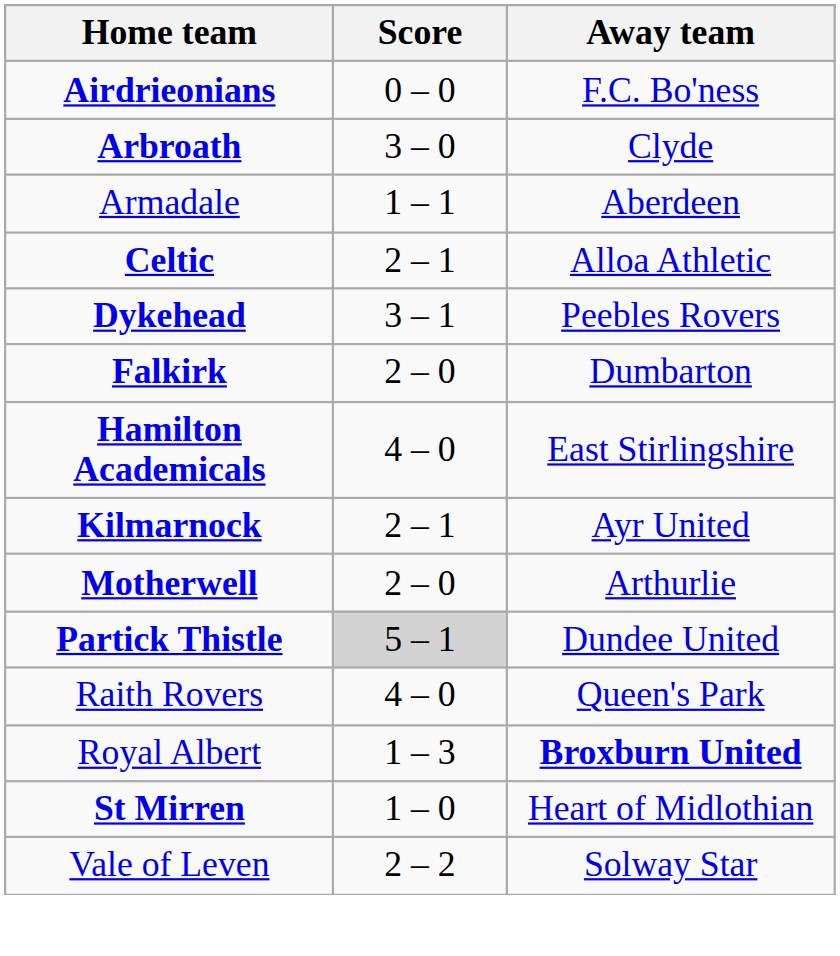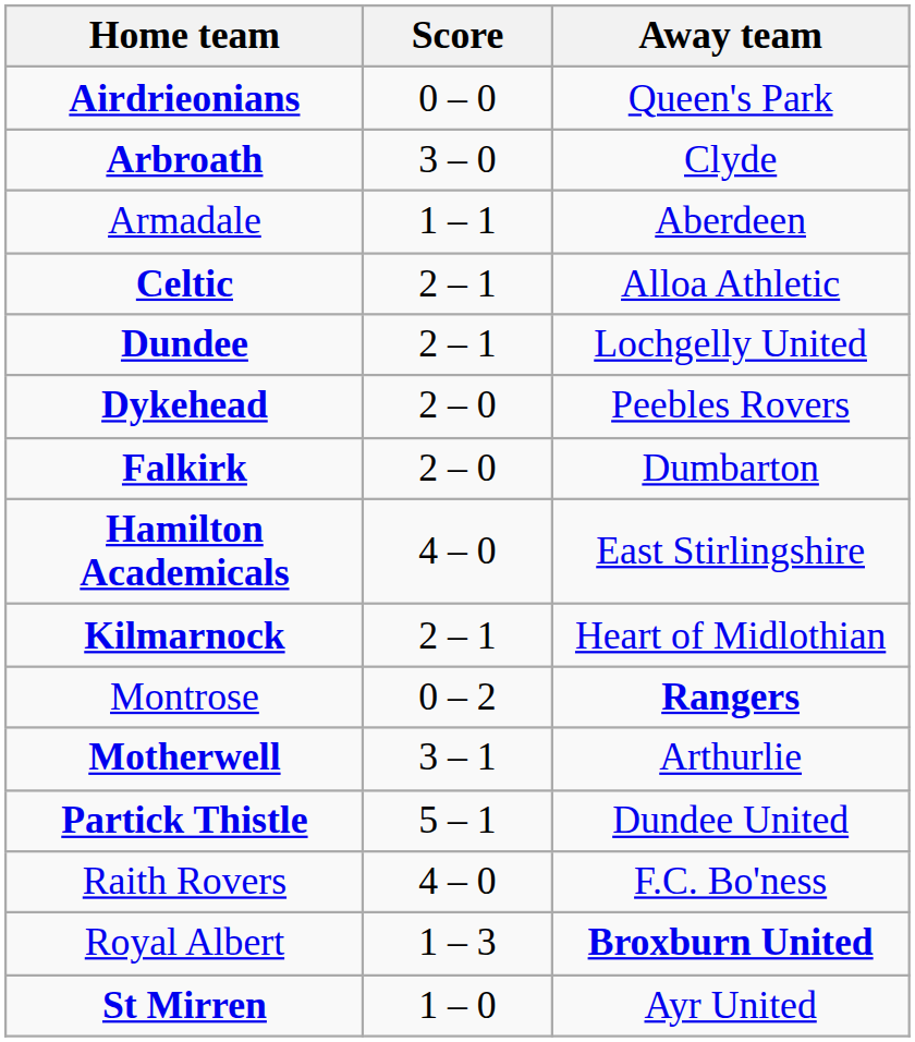Airdrieonians | Away team: F.C. Bo'ness -> Queen's Park
+ row: Dundee | 2 – 1 | Lochgelly United
Dykehead | Score: 3 – 1 -> 2 – 0
Kilmarnock | Away team: Ayr United -> Heart of Midlothian
+ row: Montrose | 0 – 2 | Rangers
Motherwell | Score: 2 – 0 -> 3 – 1
Partick Thistle | Score: lightgrey background -> no background
Raith Rovers | Away team: Queen's Park -> F.C. Bo'ness
St Mirren | Away team: Heart of Midlothian -> Ayr United
- row: Vale of Leven | 2 – 2 | Solway Star
